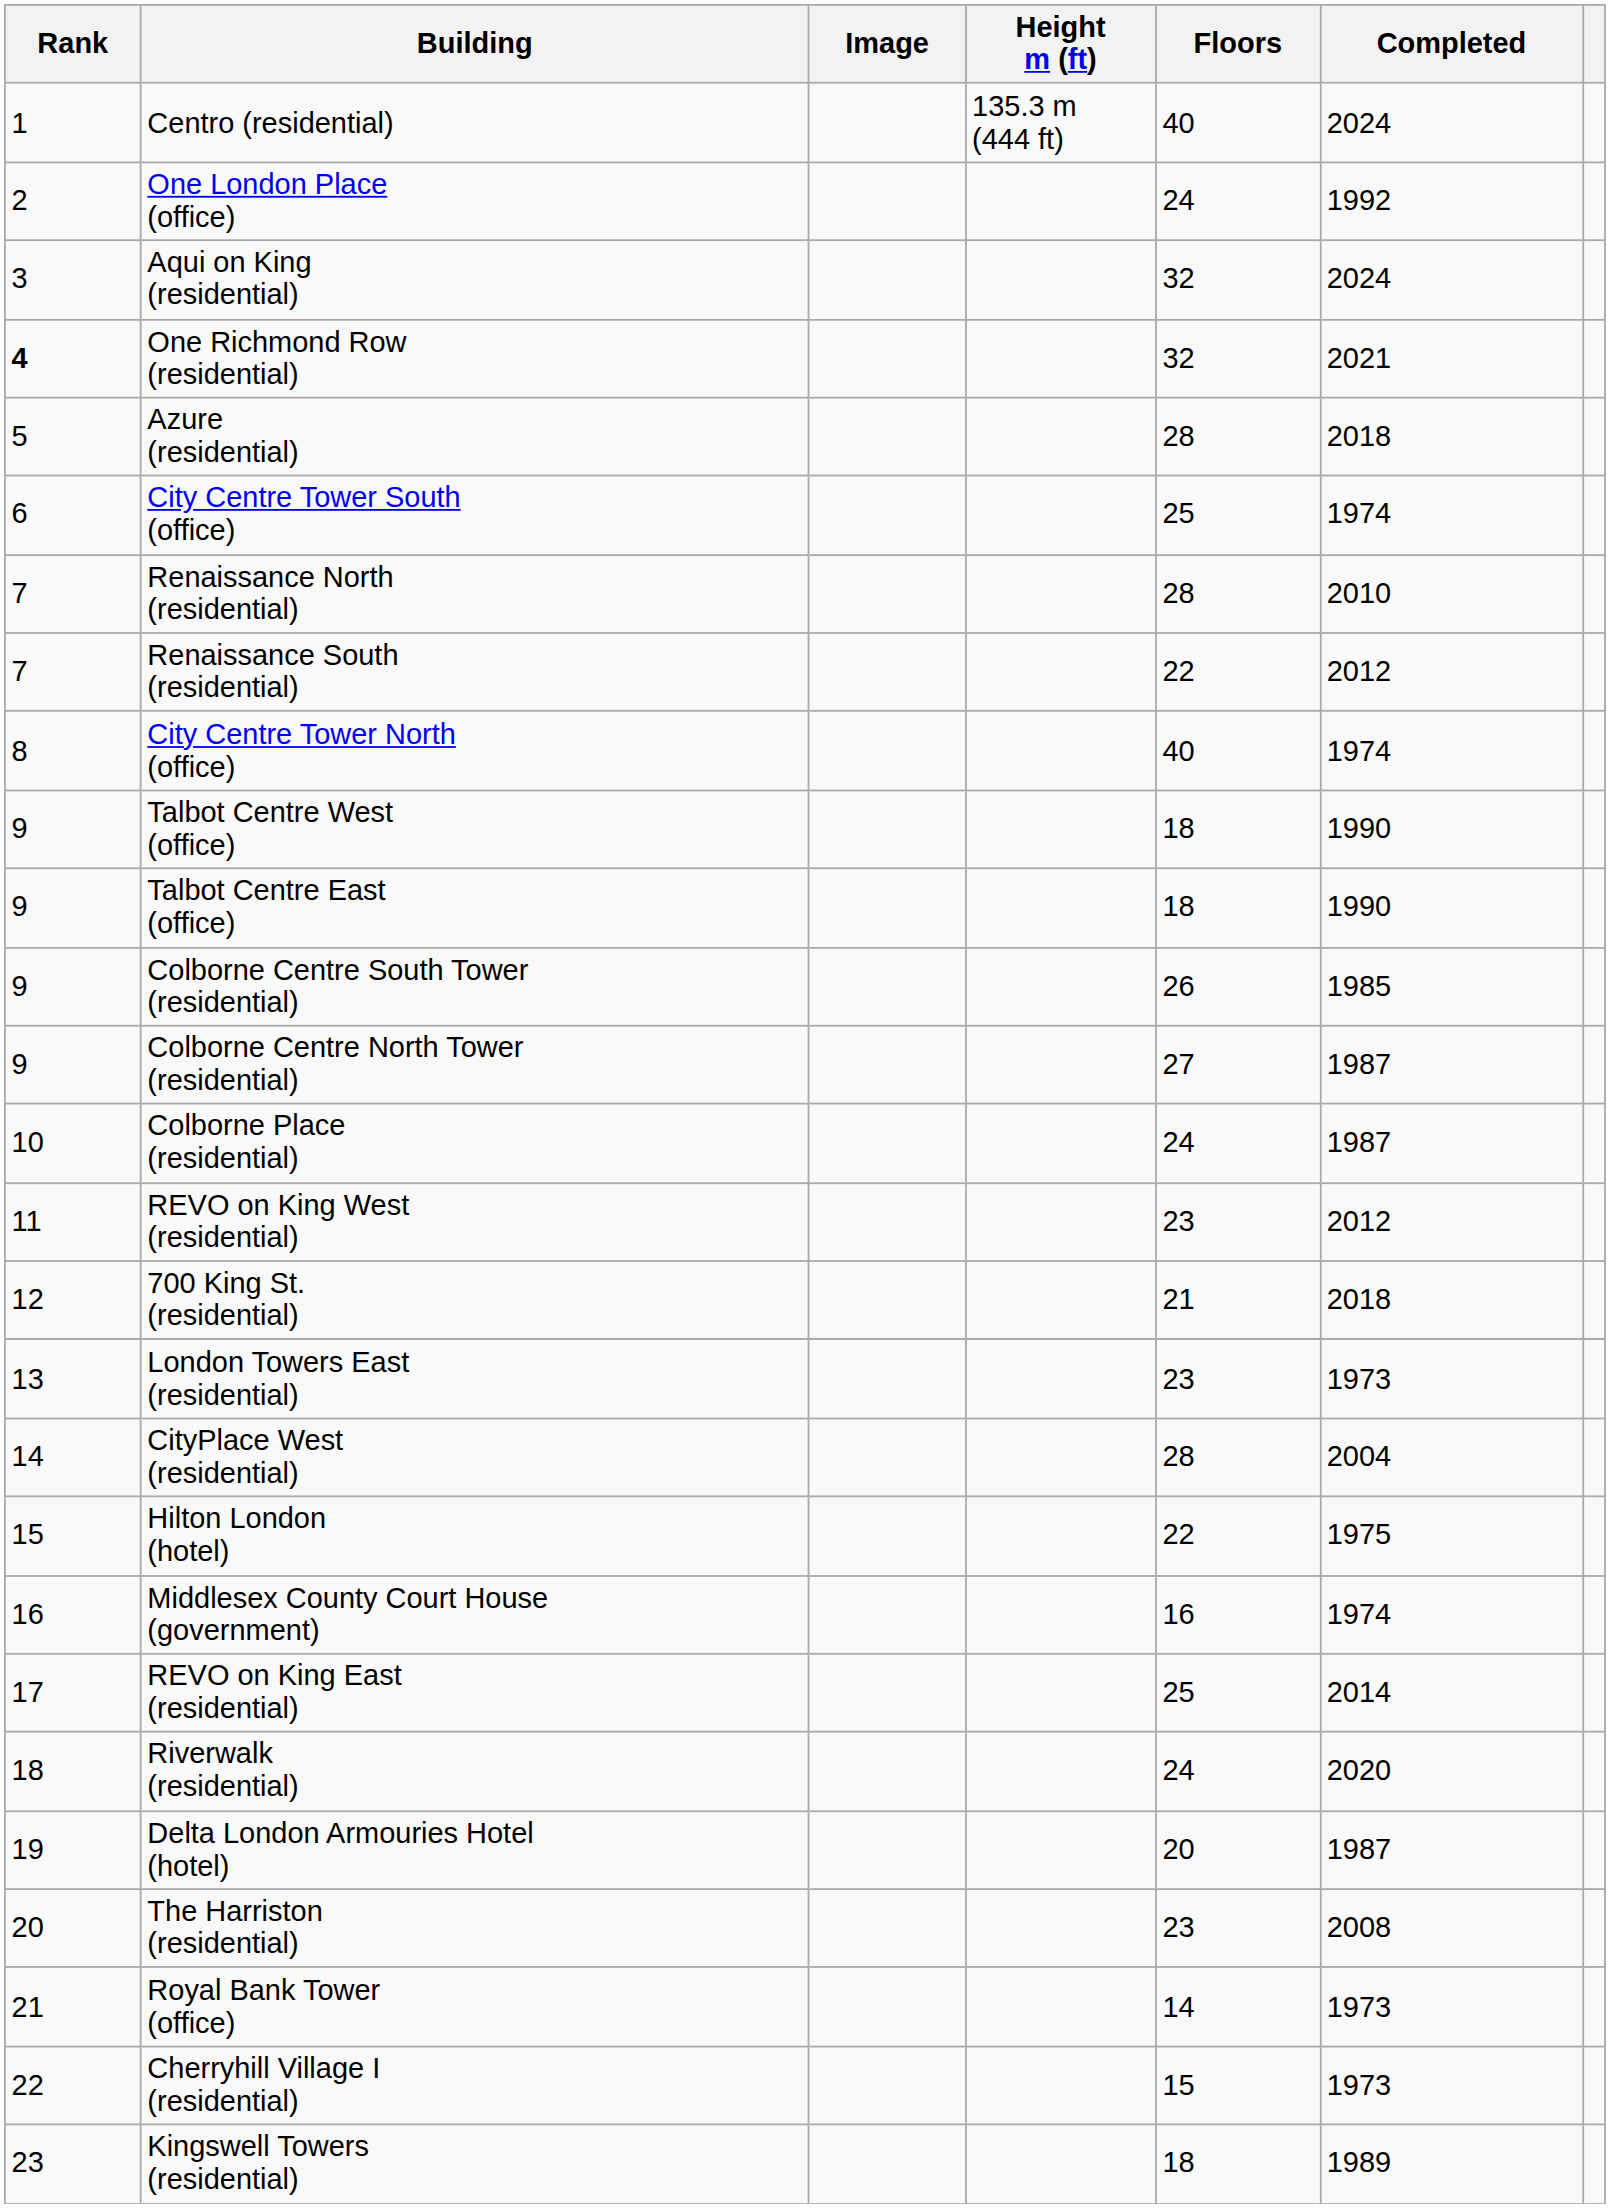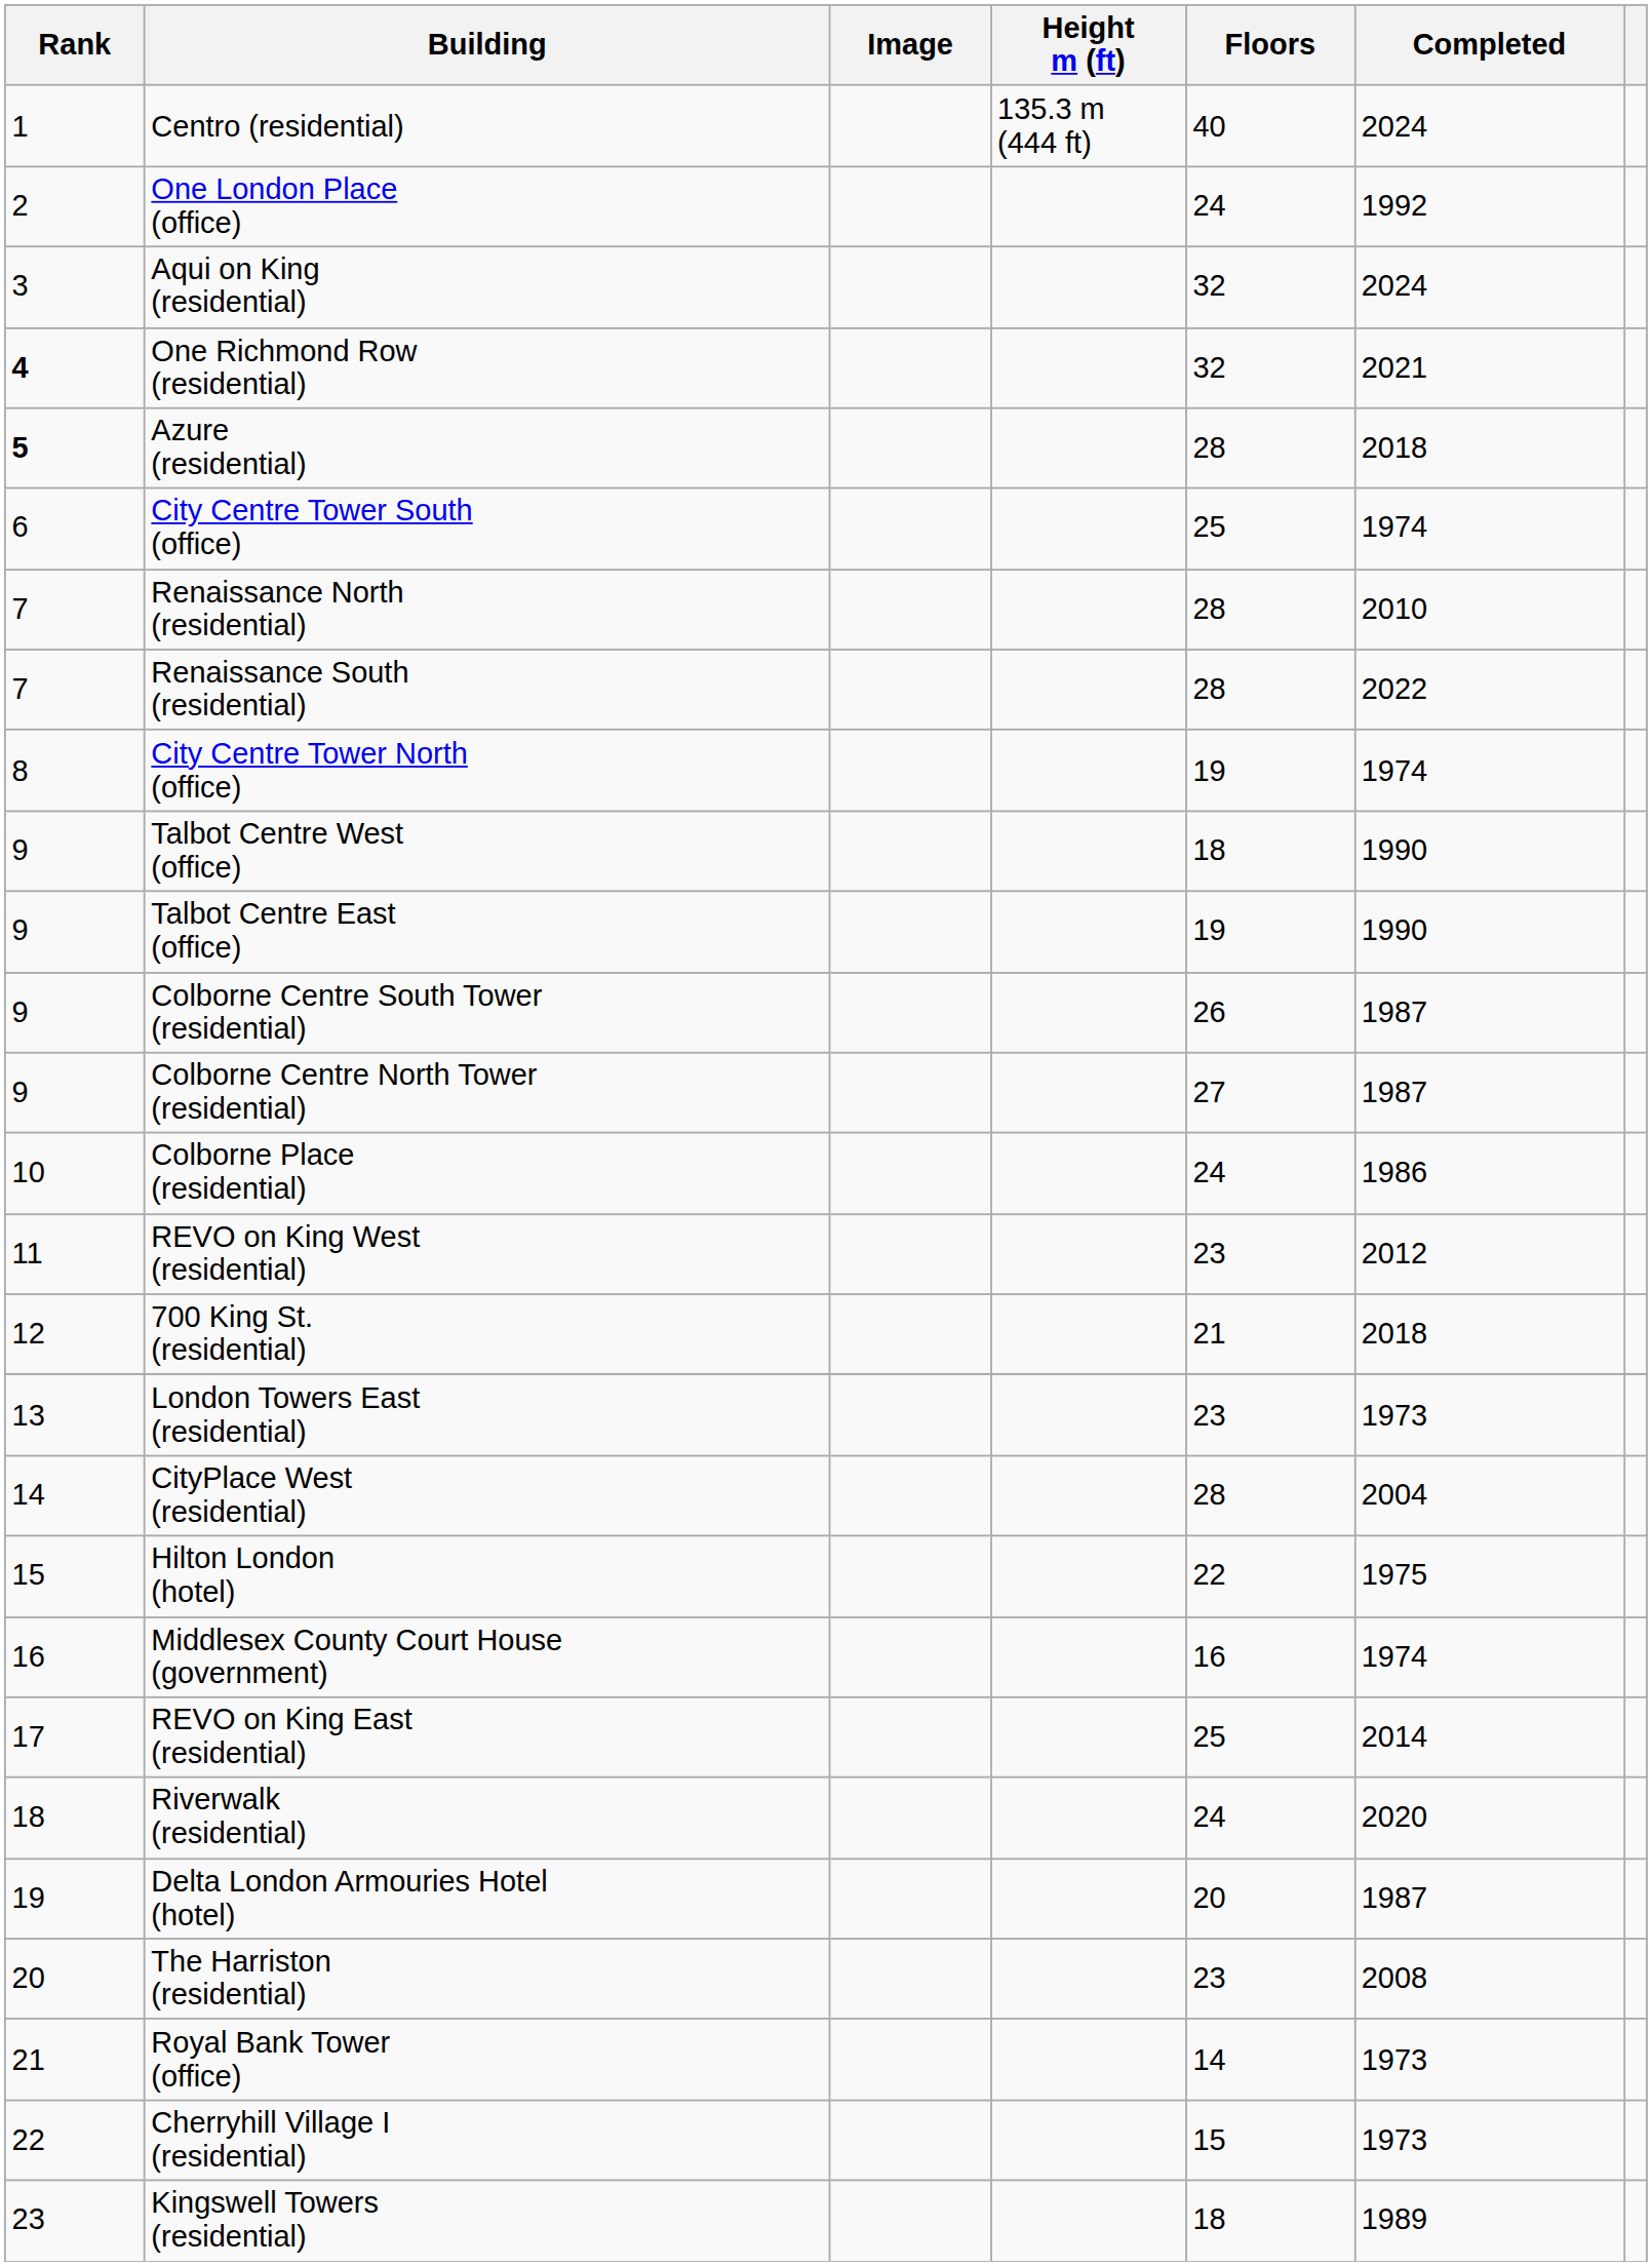Azure (residential) | Rank: normal -> bold
Renaissance South (residential) | Floors: 22 -> 28
Renaissance South (residential) | Completed: 2012 -> 2022
City Centre Tower North (office) | Floors: 40 -> 19
Talbot Centre East (office) | Floors: 18 -> 19
Colborne Centre South Tower (residential) | Completed: 1985 -> 1987
Colborne Place (residential) | Completed: 1987 -> 1986
